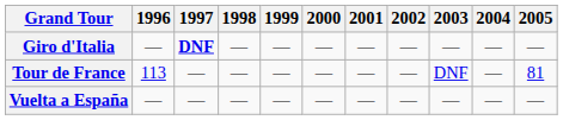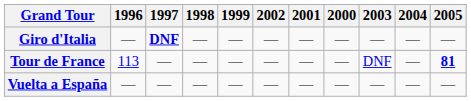columns swapped: 2000 <-> 2002
Tour de France | 2005: normal -> bold
